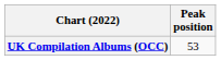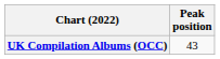UK Compilation Albums (OCC) | Peak position: 53 -> 43
